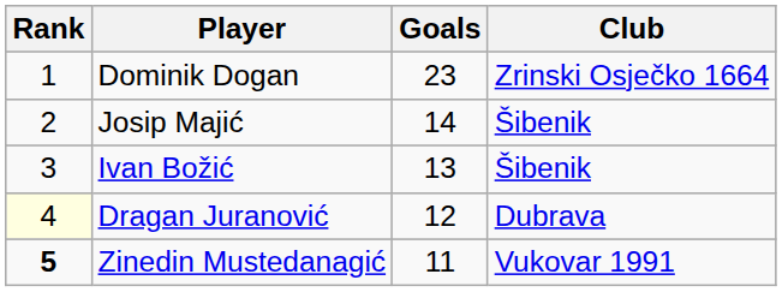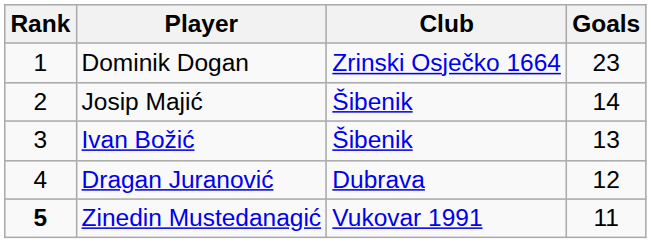columns swapped: Club <-> Goals
Dragan Juranović | Rank: lightyellow background -> no background
